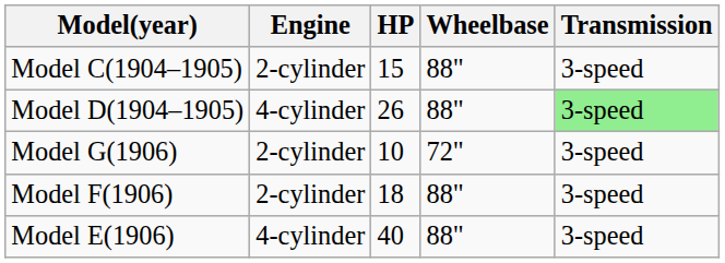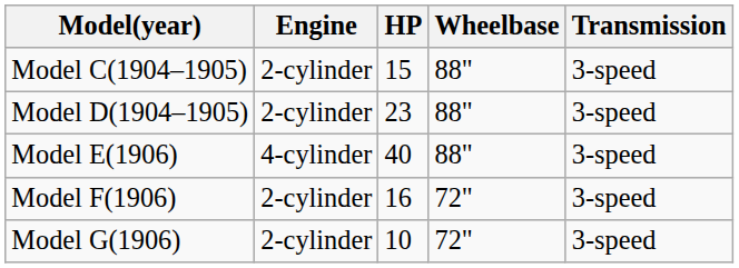Model D(1904–1905) | Engine: 4-cylinder -> 2-cylinder
Model D(1904–1905) | HP: 26 -> 23
Model D(1904–1905) | Transmission: lightgreen background -> no background
rows swapped: Model G(1906) <-> Model E(1906)
Model F(1906) | HP: 18 -> 16
Model F(1906) | Wheelbase: 88" -> 72"
